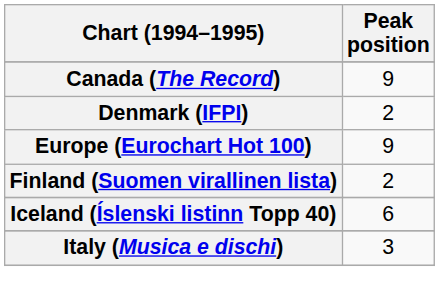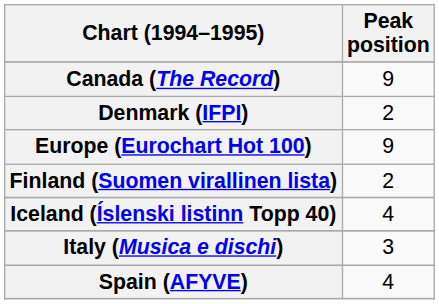Iceland (Íslenski listinn Topp 40) | Peak position: 6 -> 4
+ row: Spain (AFYVE) | 4
